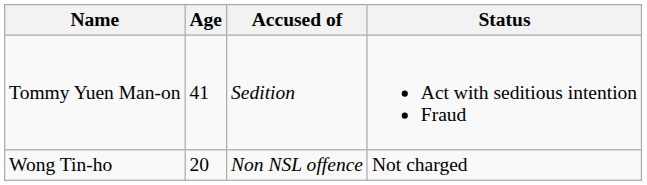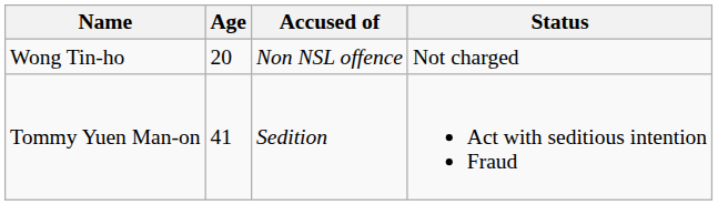rows swapped: Tommy Yuen Man-on <-> Wong Tin-ho
